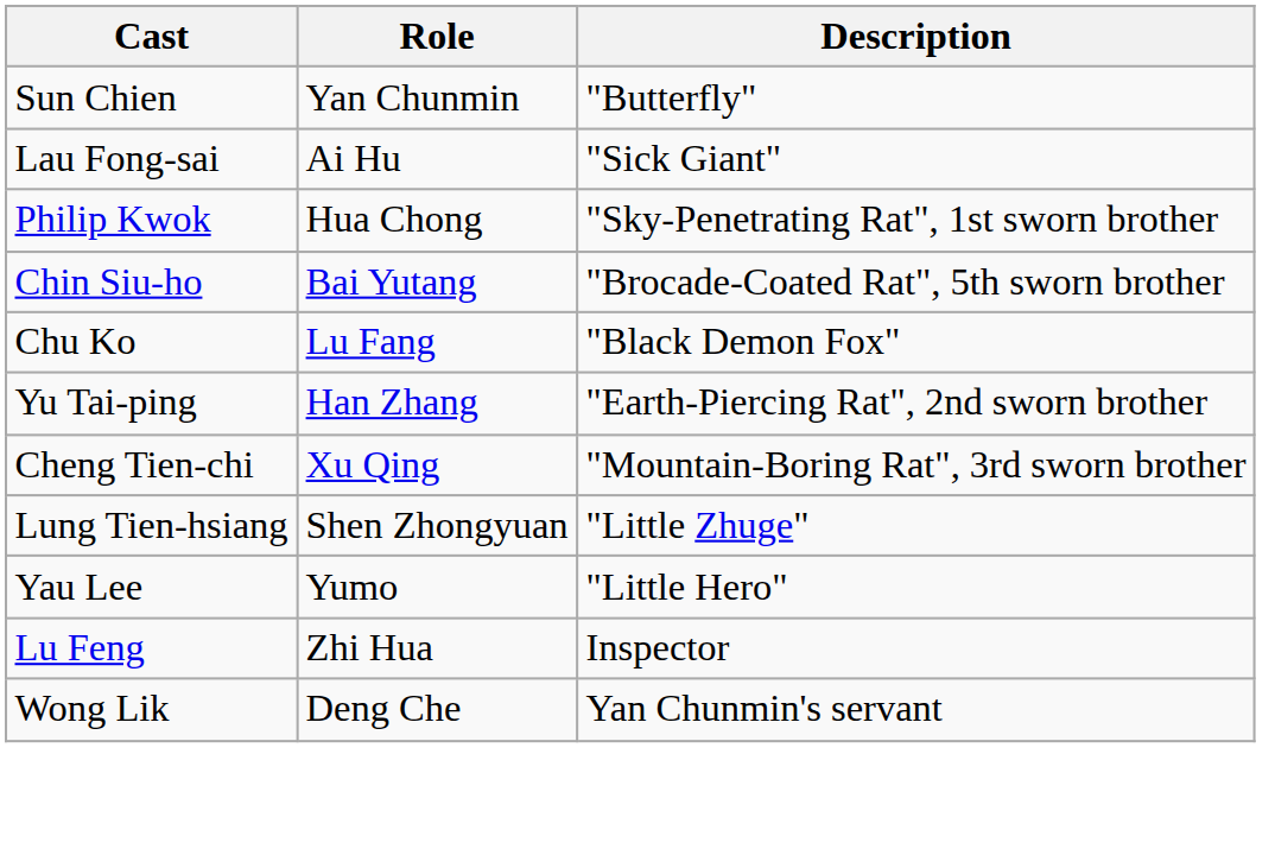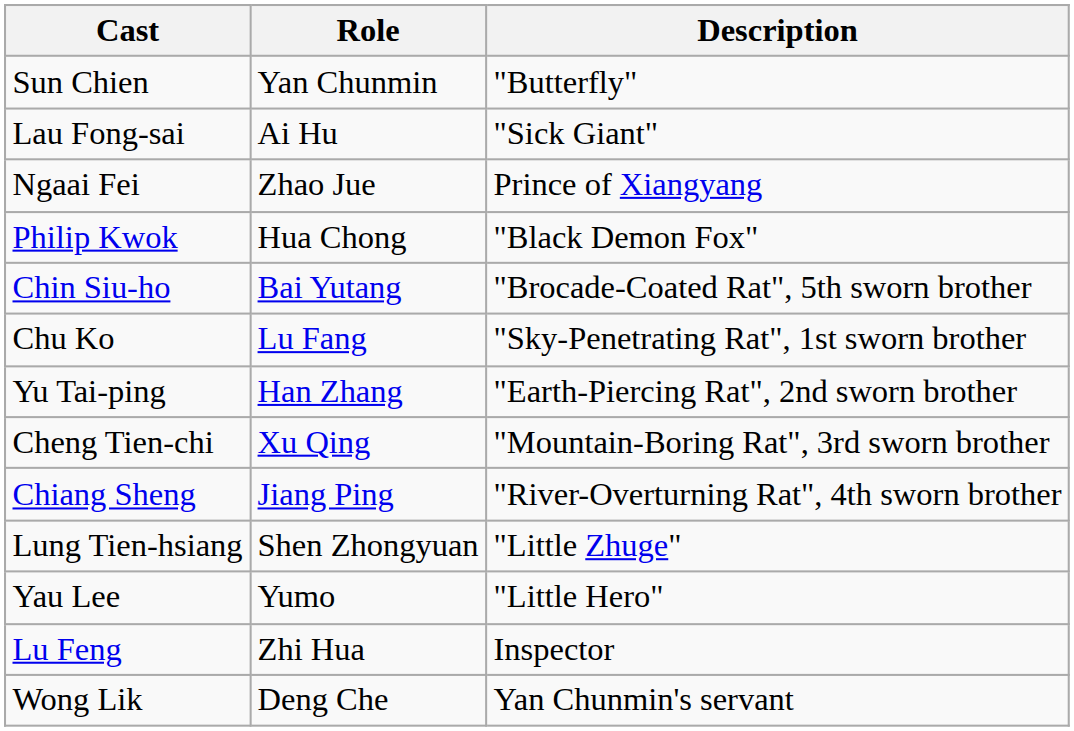+ row: Ngaai Fei | Zhao Jue | Prince of Xiangyang
Philip Kwok | Description: "Sky-Penetrating Rat", 1st sworn brother -> "Black Demon Fox"
Chu Ko | Description: "Black Demon Fox" -> "Sky-Penetrating Rat", 1st sworn brother
+ row: Chiang Sheng | Jiang Ping | "River-Overturning Rat", 4th sworn brother
